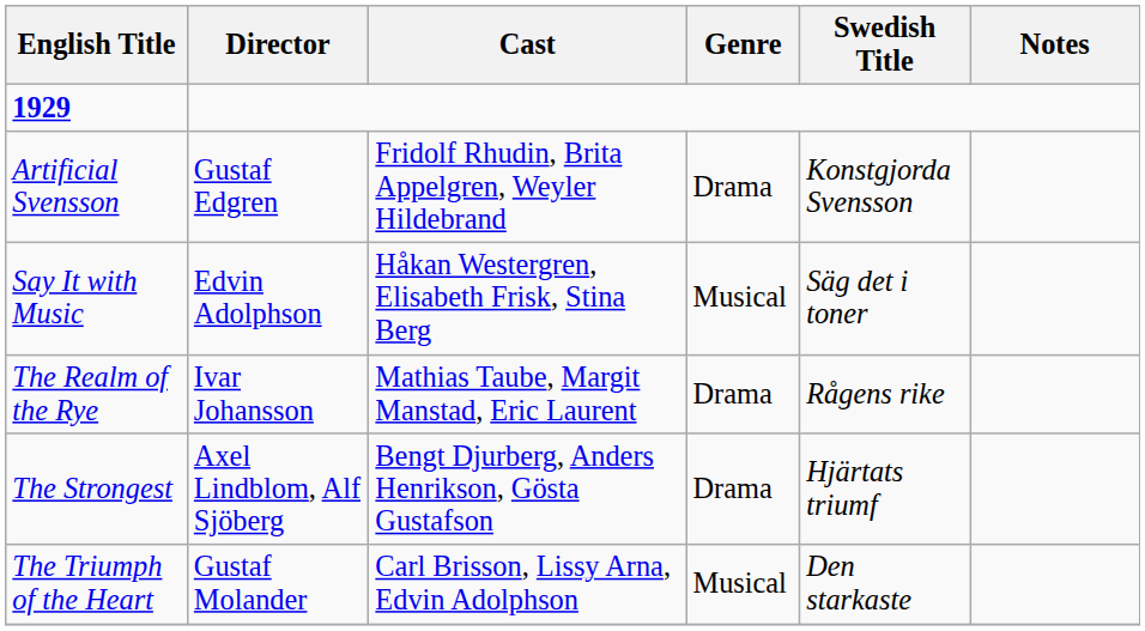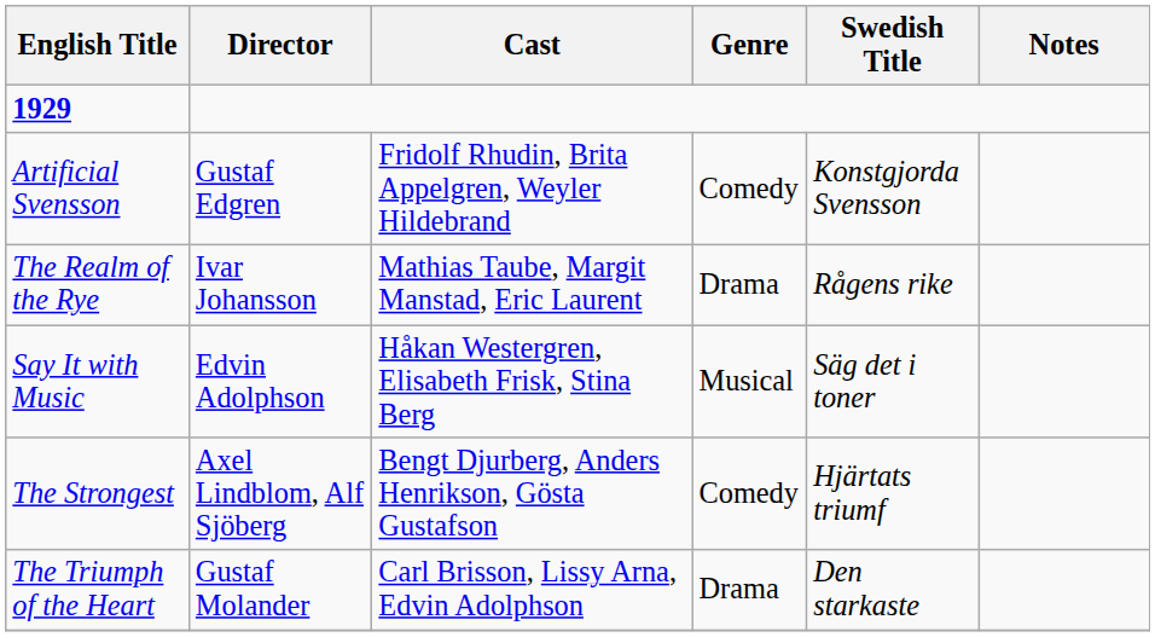Artificial Svensson | Genre: Drama -> Comedy
rows swapped: The Realm of the Rye <-> Say It with Music
The Strongest | Genre: Drama -> Comedy
The Triumph of the Heart | Genre: Musical -> Drama
